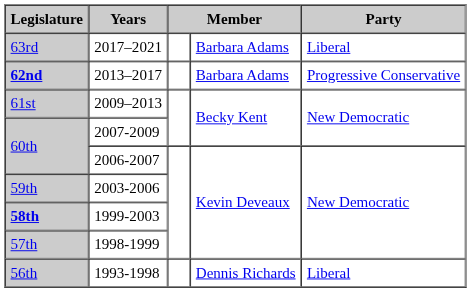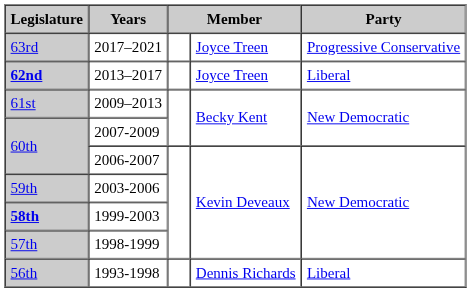2017–2021 | column 4: Barbara Adams -> Joyce Treen
2017–2021 | Party: Liberal -> Progressive Conservative
2013–2017 | column 4: Barbara Adams -> Joyce Treen
2013–2017 | Party: Progressive Conservative -> Liberal
